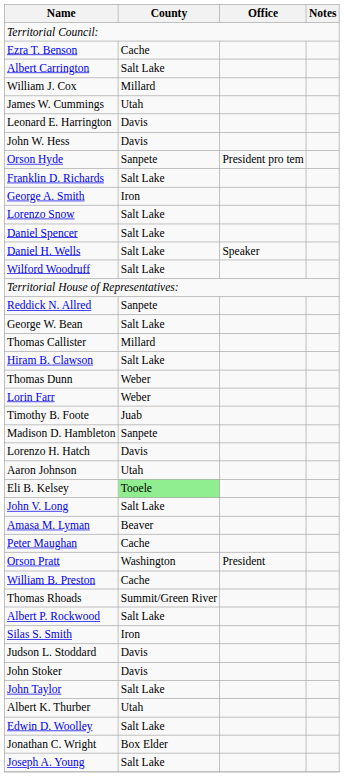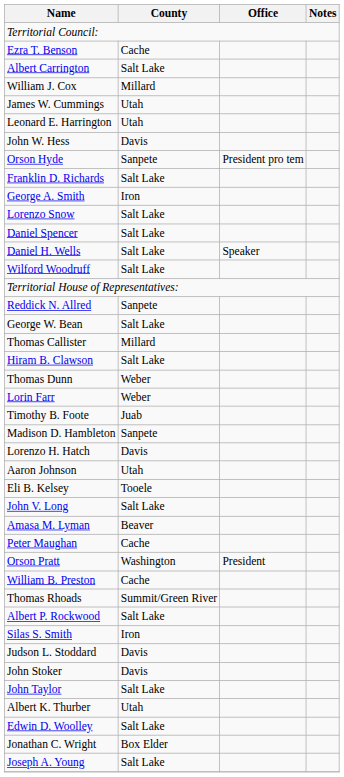Leonard E. Harrington | County: Davis -> Utah
Eli B. Kelsey | County: lightgreen background -> no background
